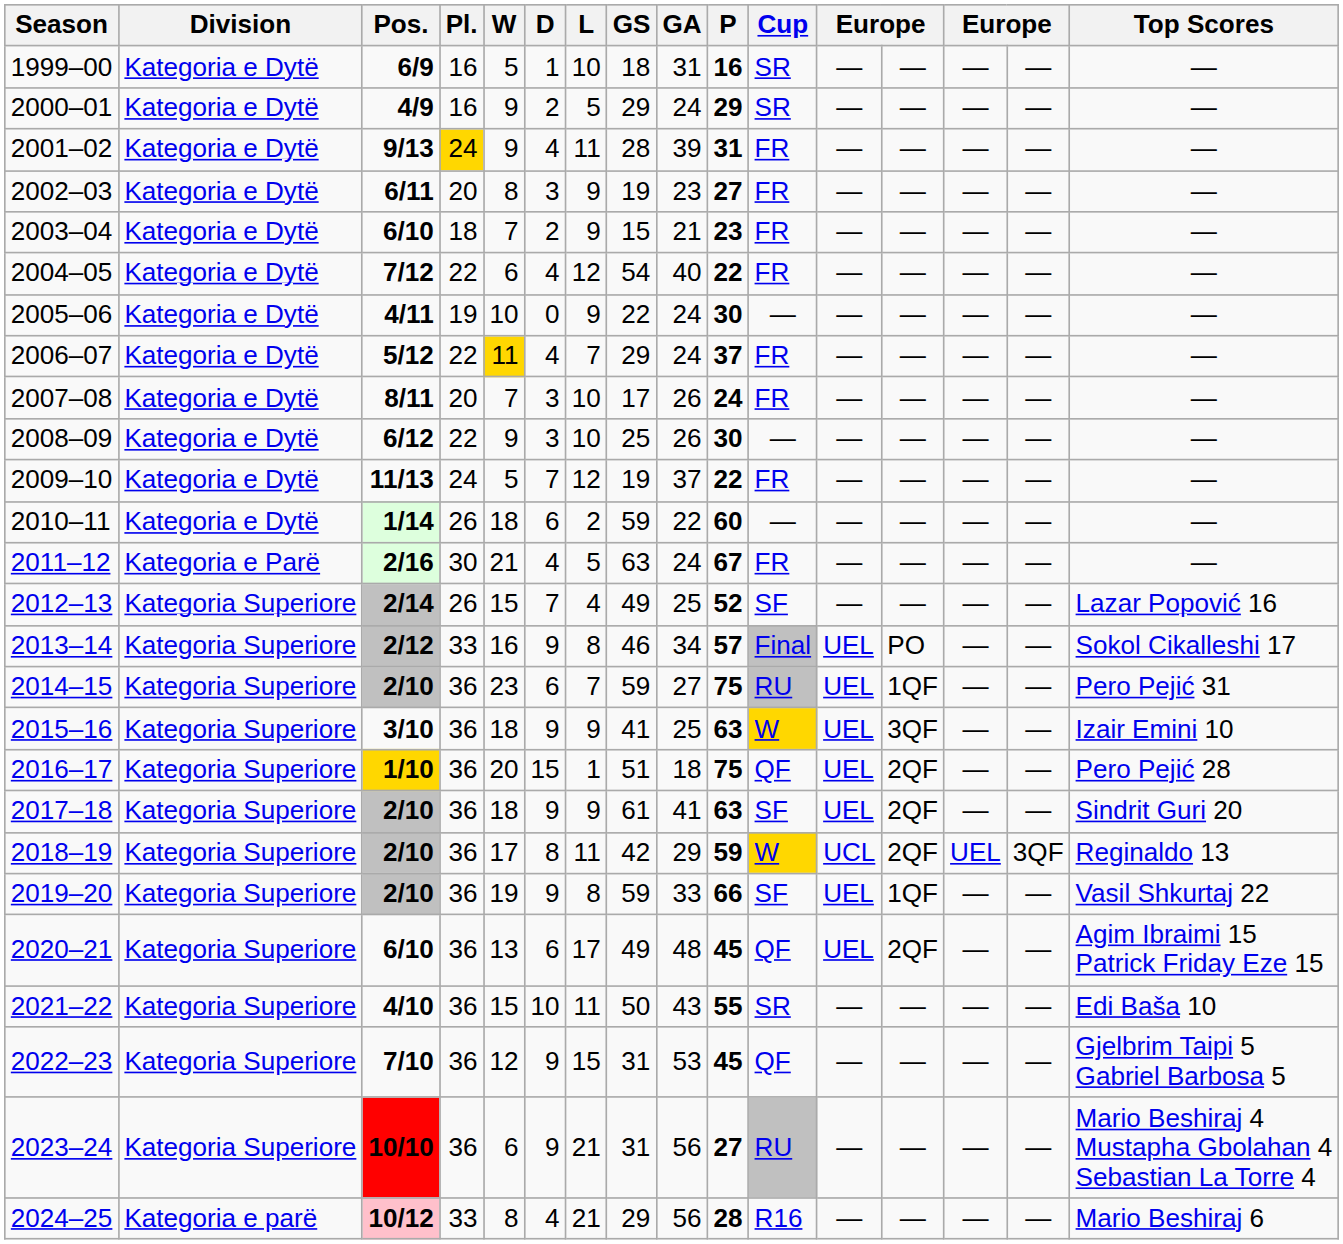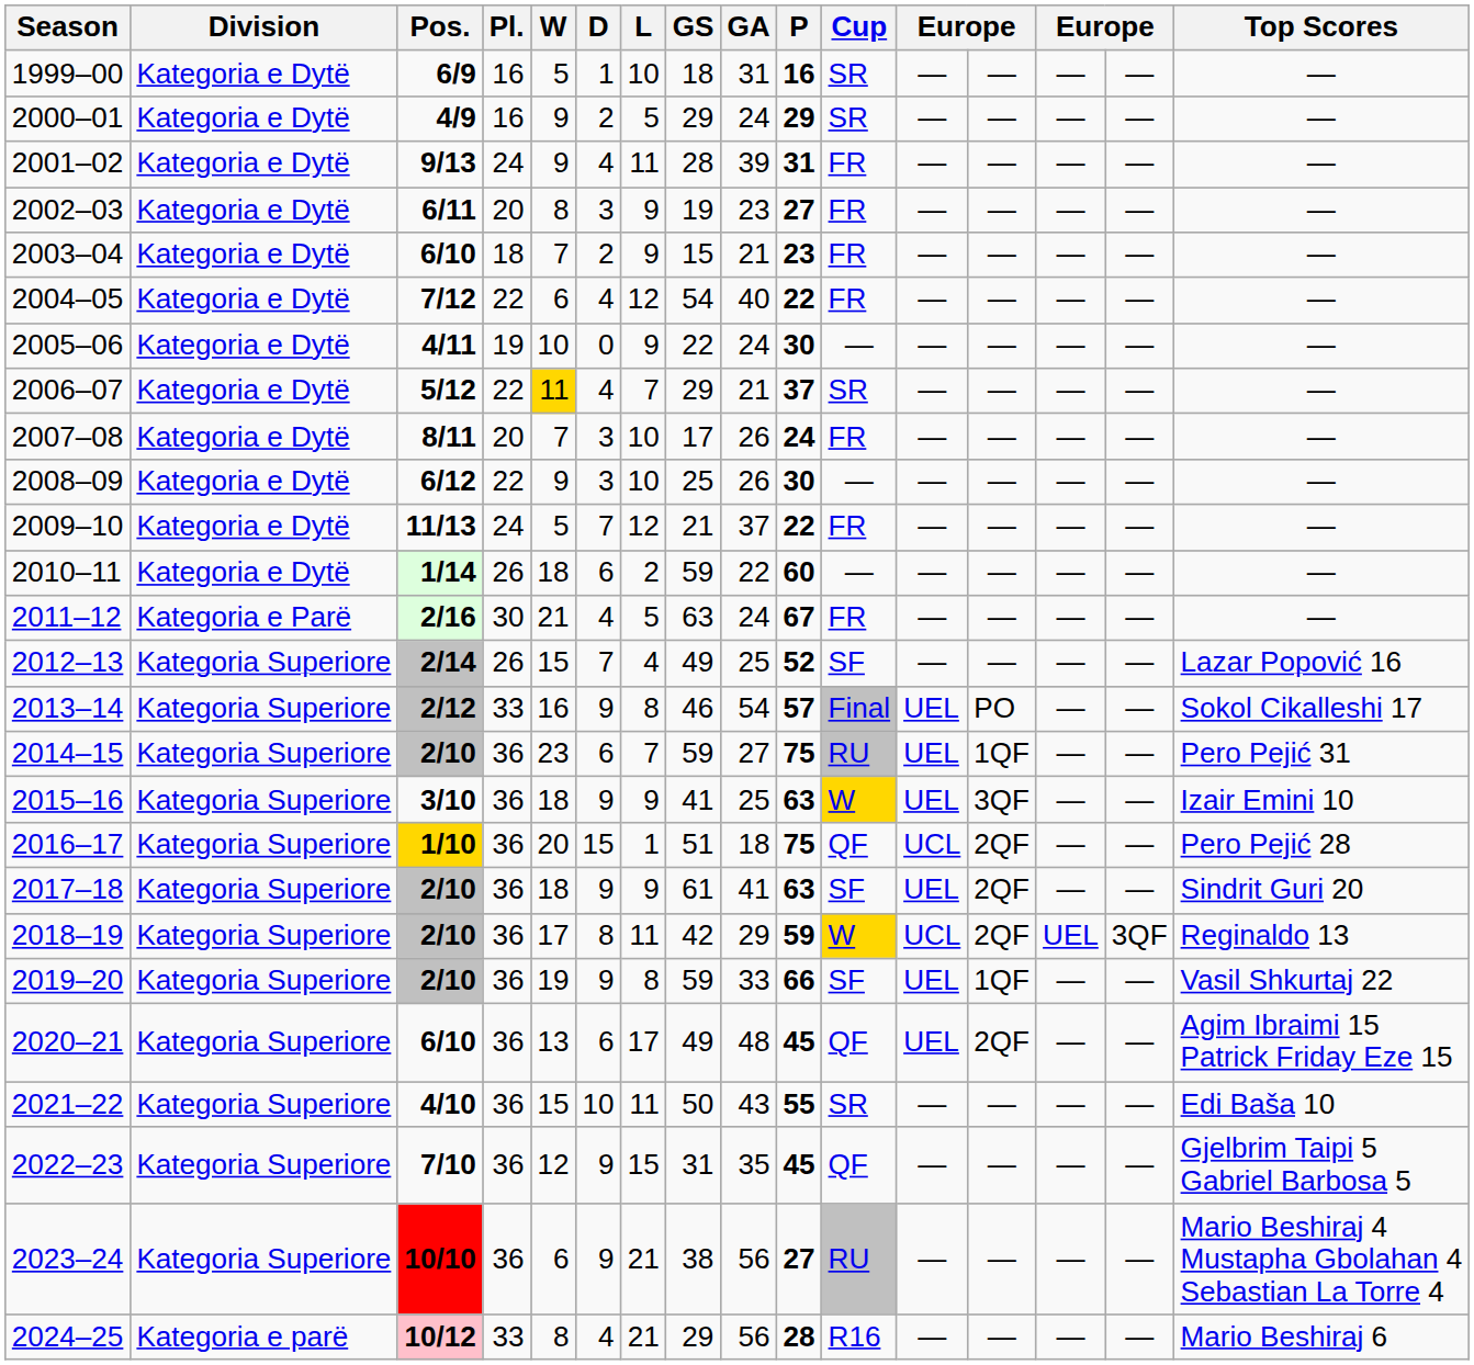2001–02 | Pl.: gold background -> no background
2006–07 | GA: 24 -> 21
2006–07 | Cup: FR -> SR
2009–10 | GS: 19 -> 21
2013–14 | GA: 34 -> 54
2016–17 | column 12: UEL -> UCL
2022–23 | GA: 53 -> 35
2023–24 | GS: 31 -> 38
